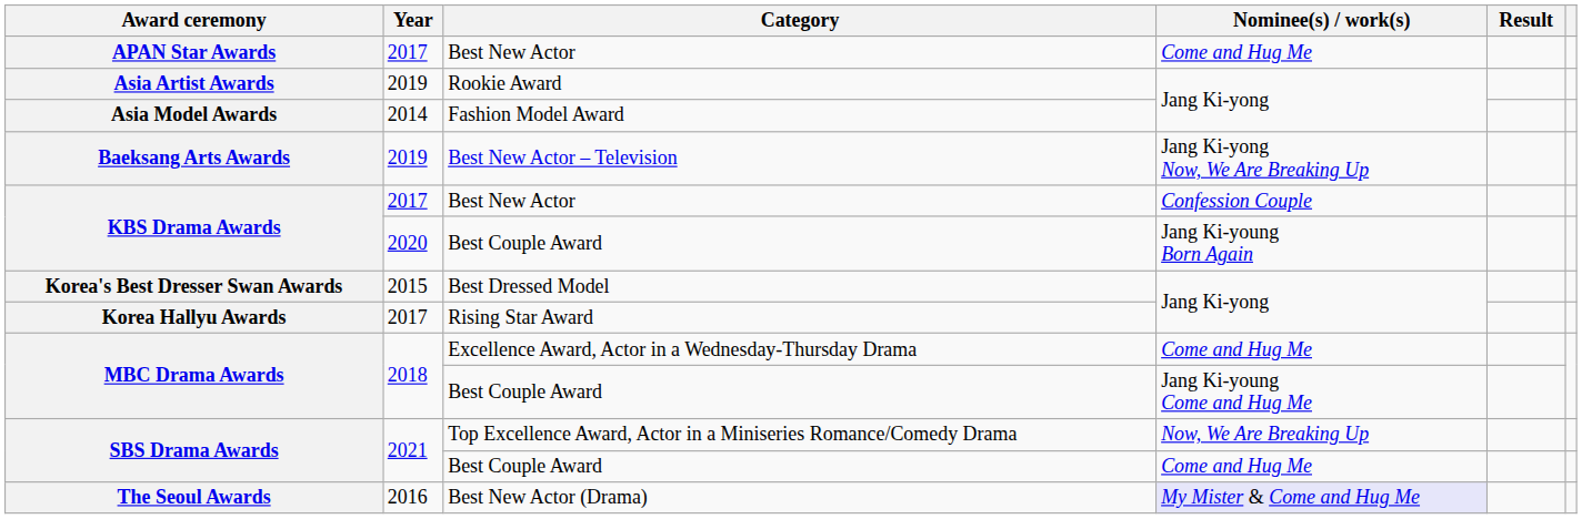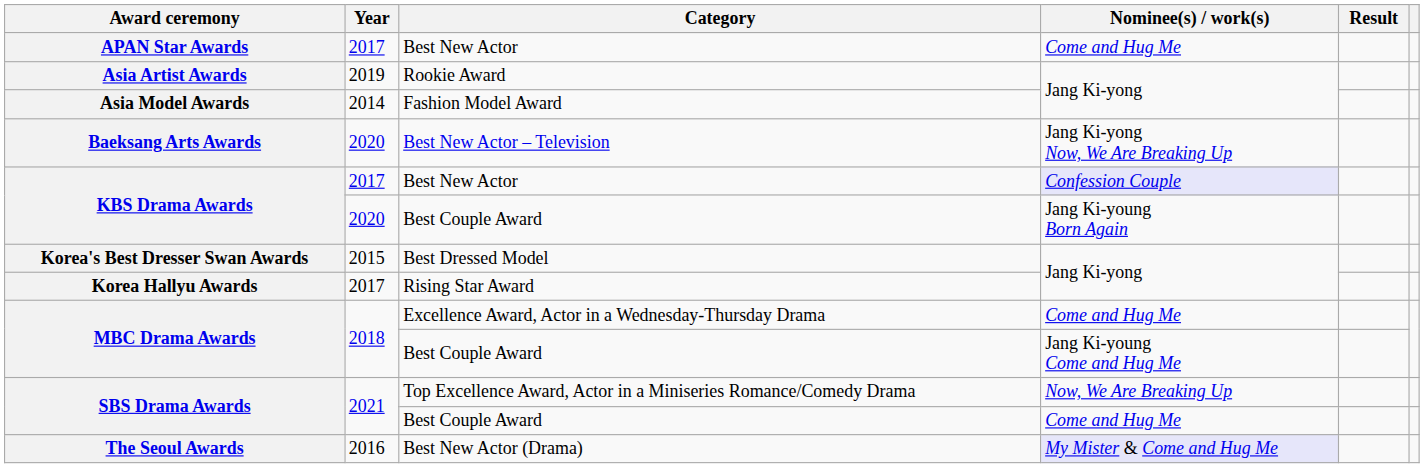Baeksang Arts Awards | Year: 2019 -> 2020
KBS Drama Awards / Best New Actor | Nominee(s) / work(s): no background -> lavender background
